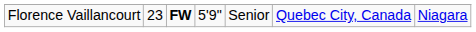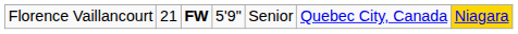Florence Vaillancourt | column 2: 23 -> 21
Florence Vaillancourt | column 7: no background -> gold background
